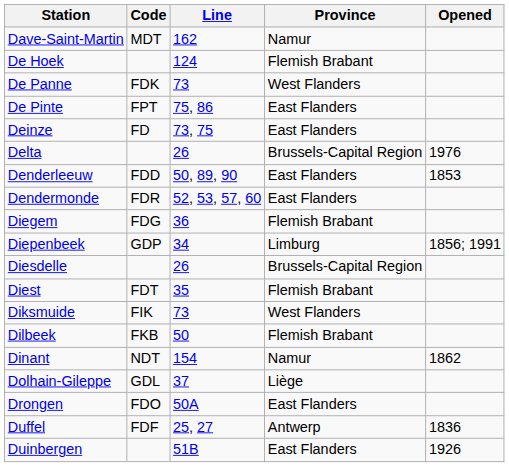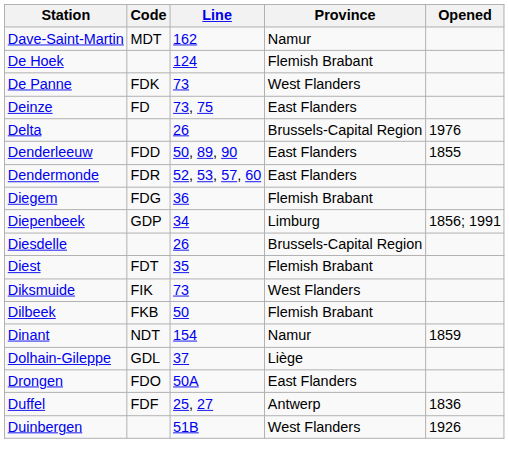- row: De Pinte | FPT | 75, 86 | East Flanders
Denderleeuw | Opened: 1853 -> 1855
Dinant | Opened: 1862 -> 1859
Duinbergen | Province: East Flanders -> West Flanders
